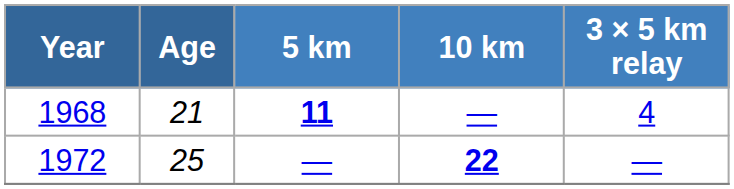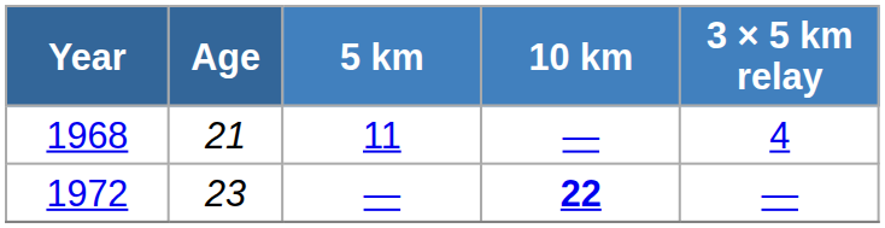1968 | 5 km: bold -> normal
1972 | Age: 25 -> 23
